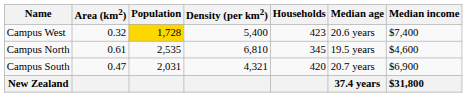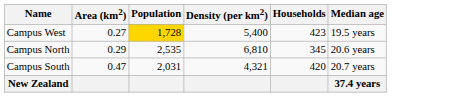- column: Median income | $7,400 | $4,600 | $6,900 | $31,800
Campus West | Area (km2): 0.32 -> 0.27
Campus West | Median age: 20.6 years -> 19.5 years
Campus North | Area (km2): 0.61 -> 0.29
Campus North | Median age: 19.5 years -> 20.6 years
